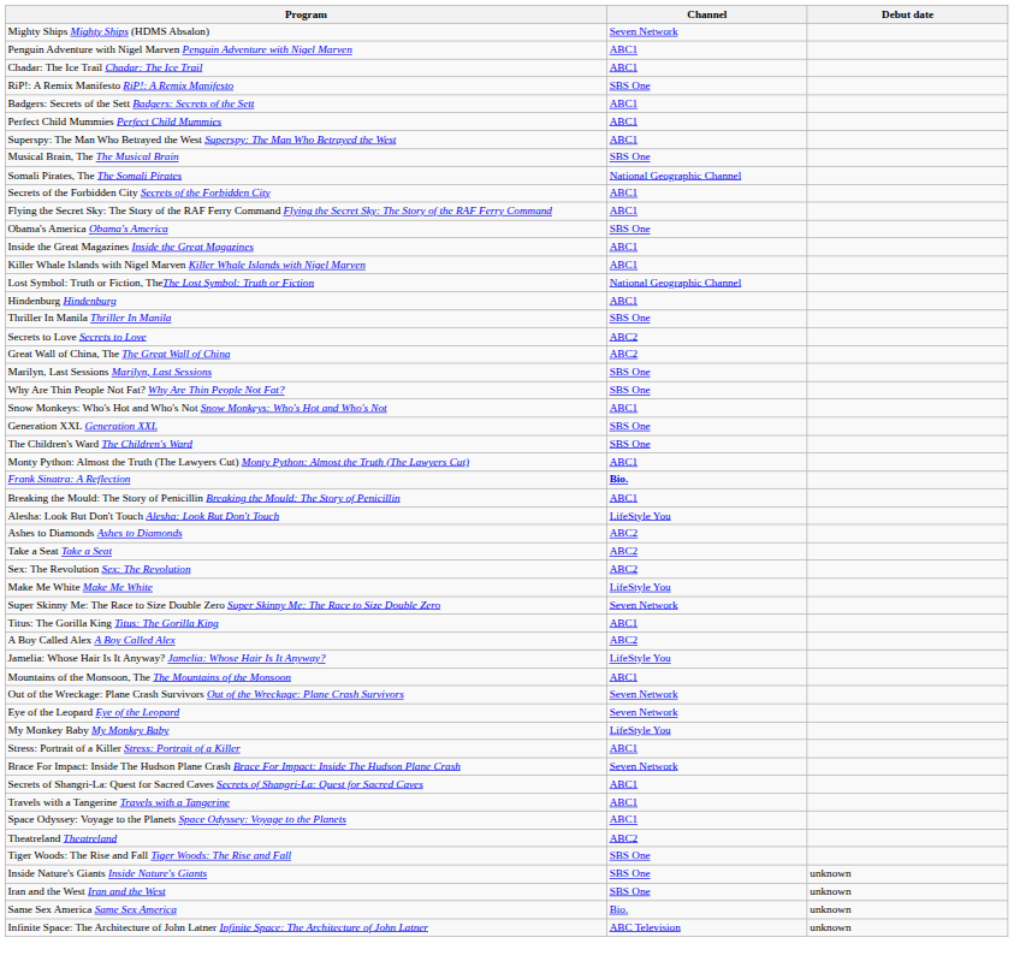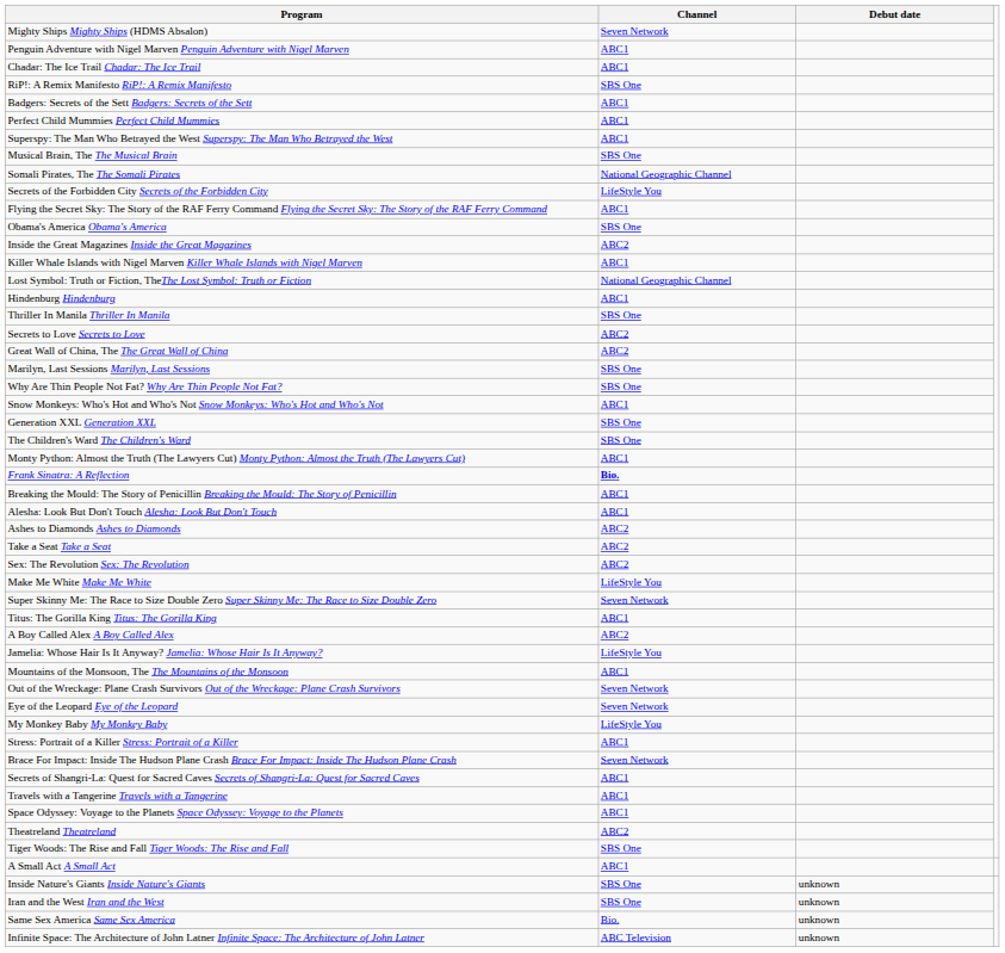Secrets of the Forbidden City Secrets of the Forbidden City | Channel: ABC1 -> LifeStyle You
Inside the Great Magazines Inside the Great Magazines | Channel: ABC1 -> ABC2
Alesha: Look But Don't Touch Alesha: Look But Don't Touch | Channel: LifeStyle You -> ABC1
+ row: A Small Act A Small Act | ABC1
